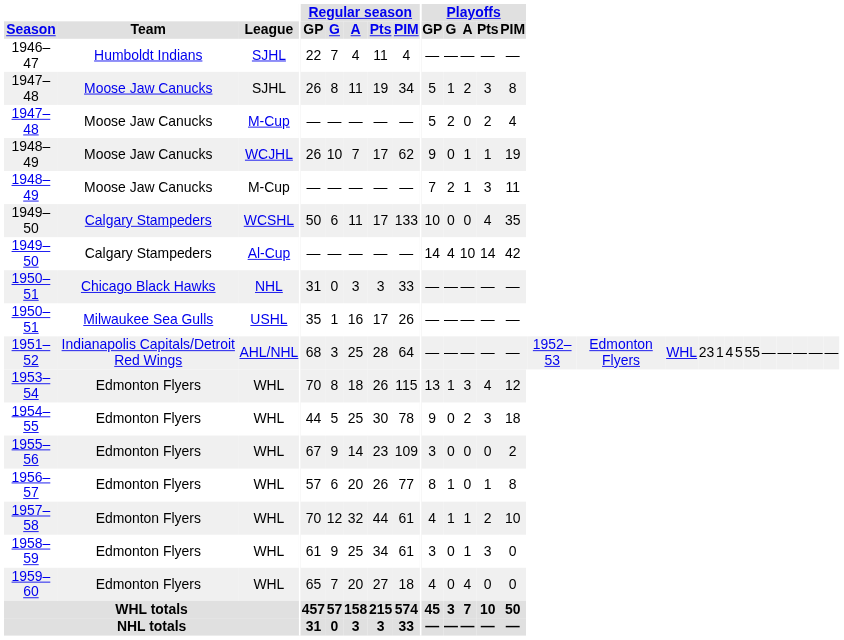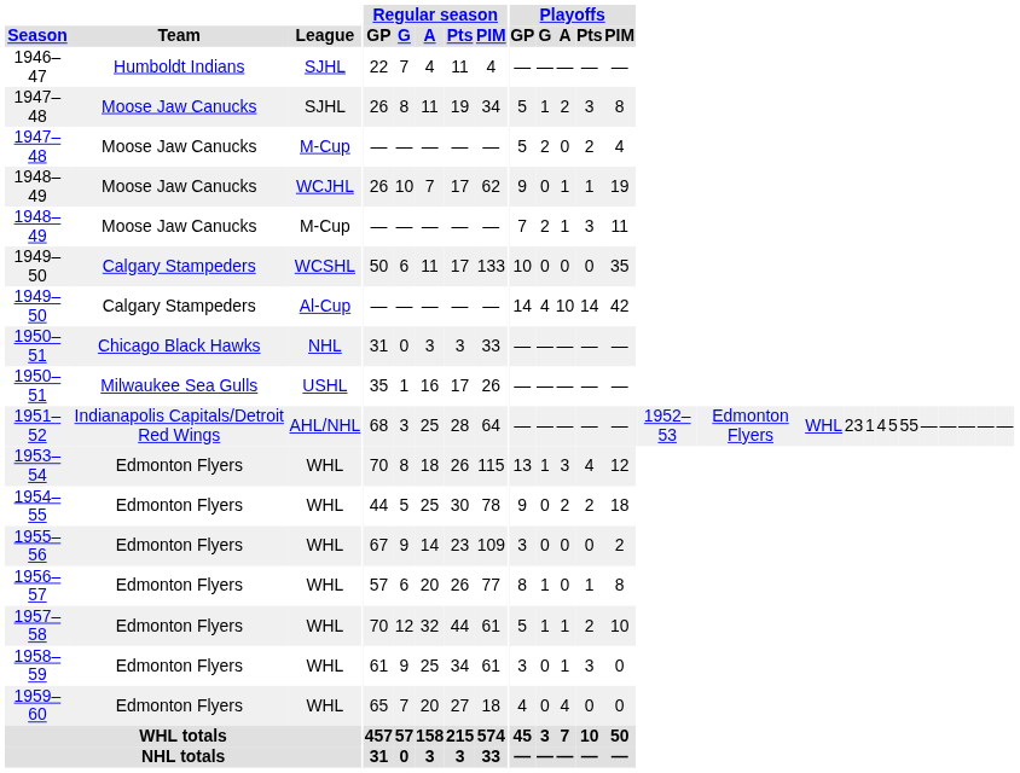1949–50 / WCSHL | Playoffs / Pts: 4 -> 0
1954–55 | Playoffs / Pts: 3 -> 2
1957–58 | Playoffs / GP: 4 -> 5
